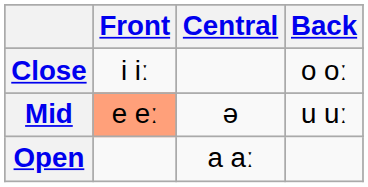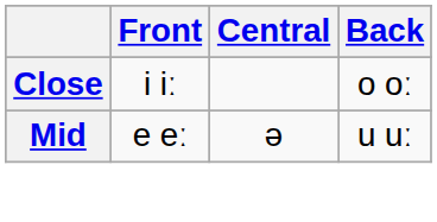Mid | Front: lightsalmon background -> no background
- row: Open | a aː
